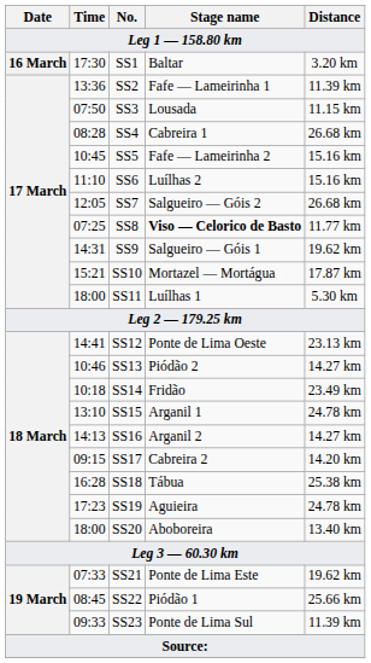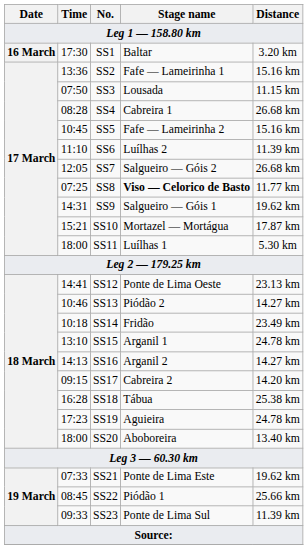SS2 | Distance: 11.39 km -> 15.16 km
SS6 | Distance: 15.16 km -> 11.39 km
